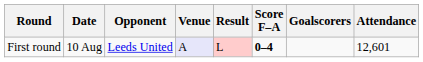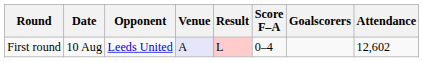First round | Score F–A: bold -> normal
First round | Attendance: 12,601 -> 12,602
